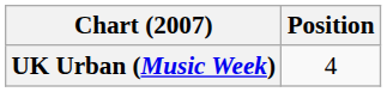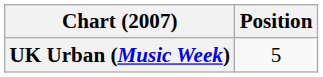UK Urban (Music Week) | Position: 4 -> 5
